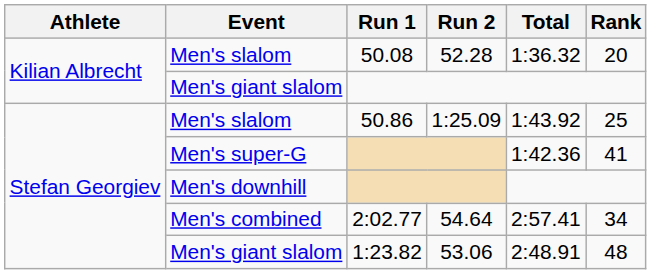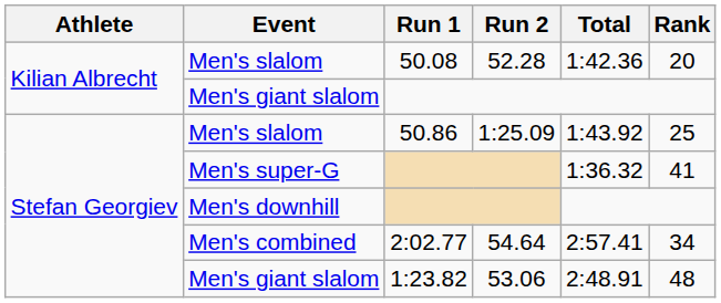Men's slalom / 50.08 | Total: 1:36.32 -> 1:42.36
Men's super-G | Total: 1:42.36 -> 1:36.32
